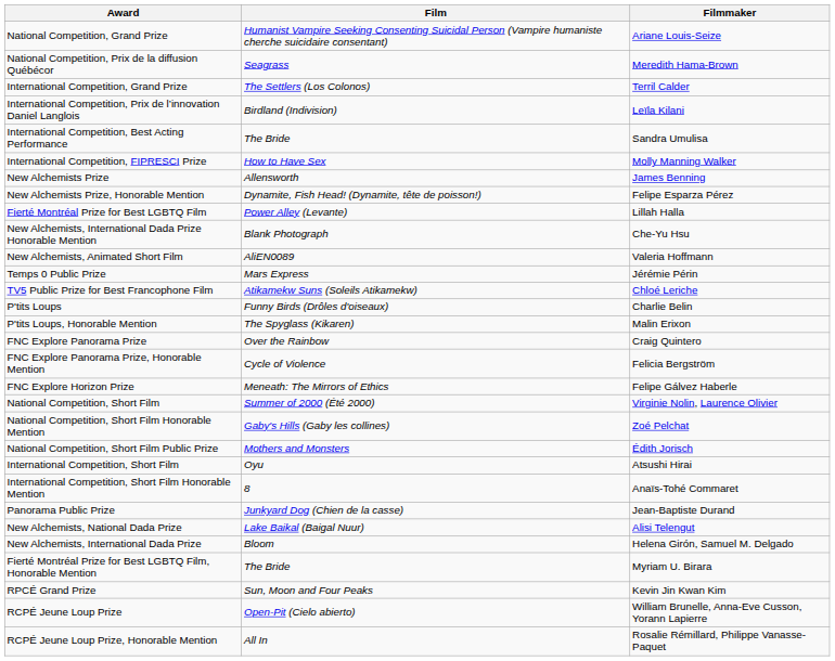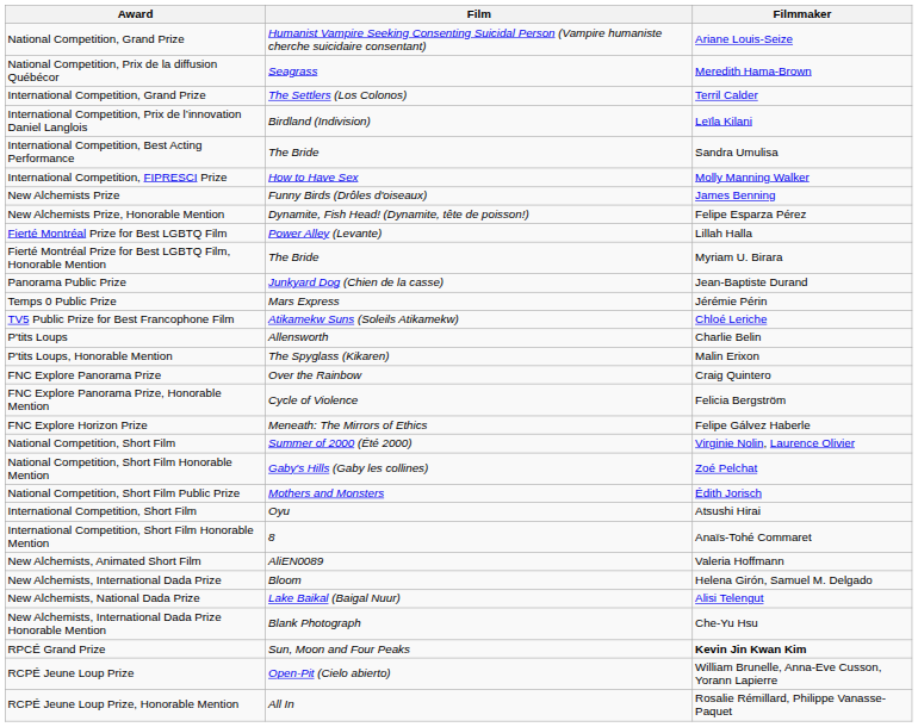New Alchemists Prize | Film: Allensworth -> Funny Birds (Drôles d'oiseaux)
rows swapped: Fierté Montréal Prize for Best LGBTQ Film, Honorable Mention <-> New Alchemists, International Dada Prize Honorable Mention
rows swapped: Panorama Public Prize <-> New Alchemists, Animated Short Film
P'tits Loups | Film: Funny Birds (Drôles d'oiseaux) -> Allensworth
rows swapped: New Alchemists, National Dada Prize <-> New Alchemists, International Dada Prize
RPCÉ Grand Prize | Filmmaker: normal -> bold
